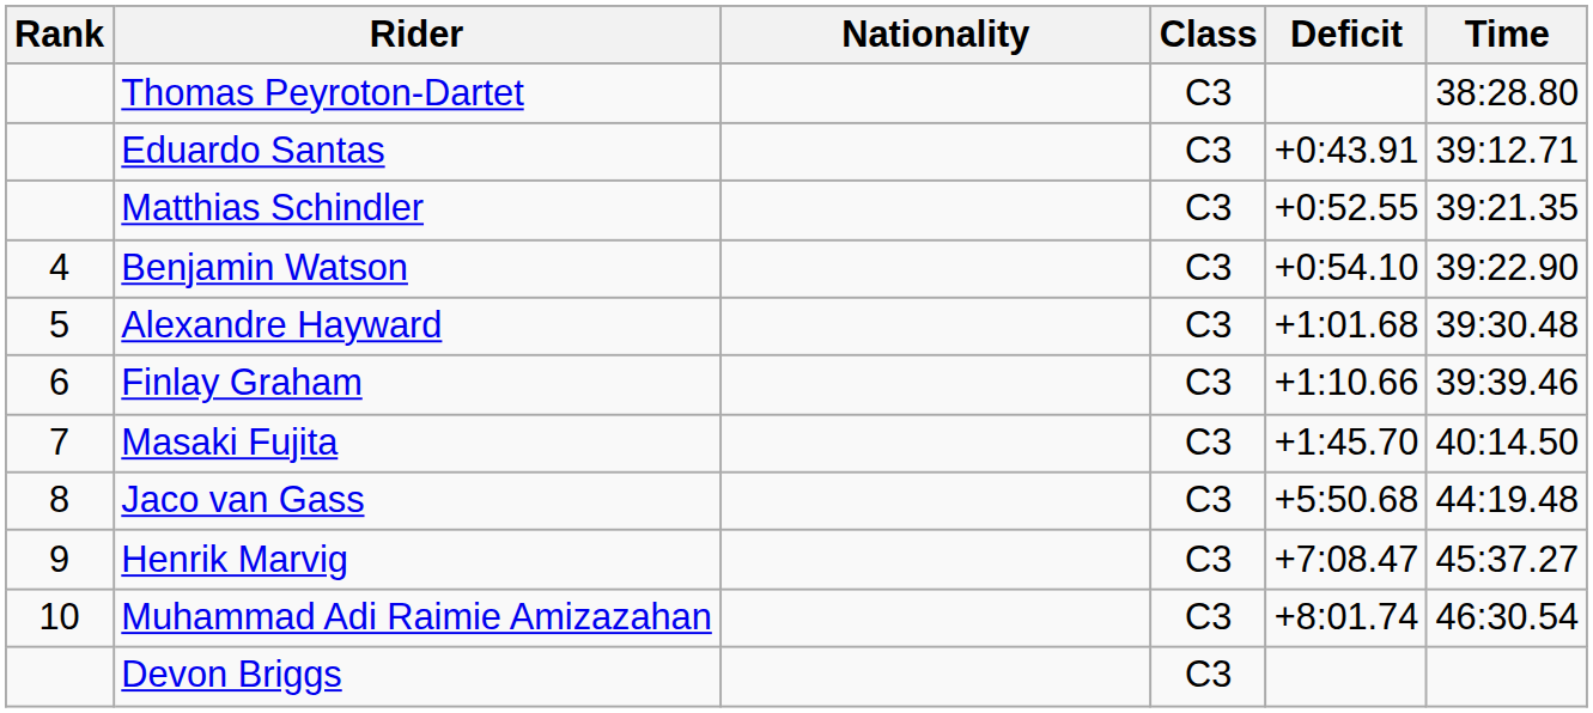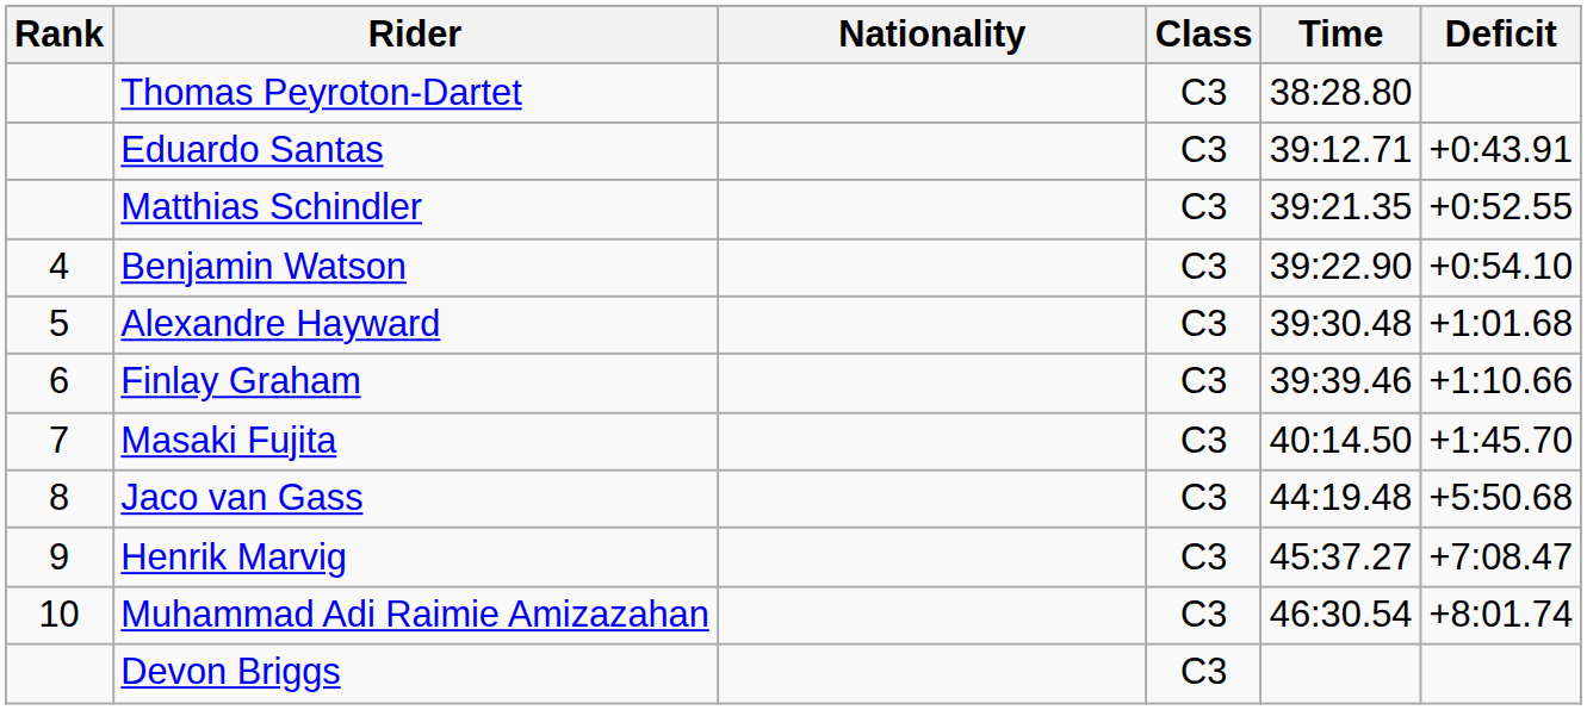columns swapped: Time <-> Deficit
